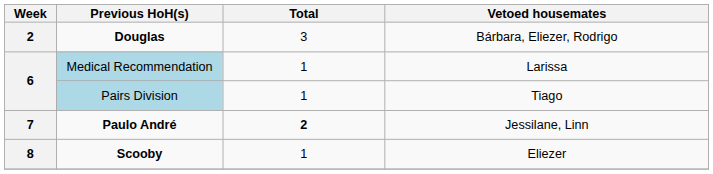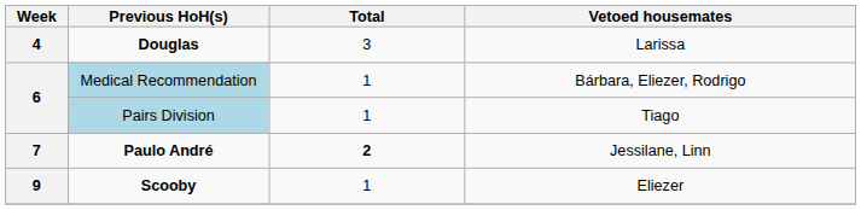Douglas | Week: 2 -> 4
Douglas | Vetoed housemates: Bárbara, Eliezer, Rodrigo -> Larissa
Medical Recommendation | Vetoed housemates: Larissa -> Bárbara, Eliezer, Rodrigo
Scooby | Week: 8 -> 9
